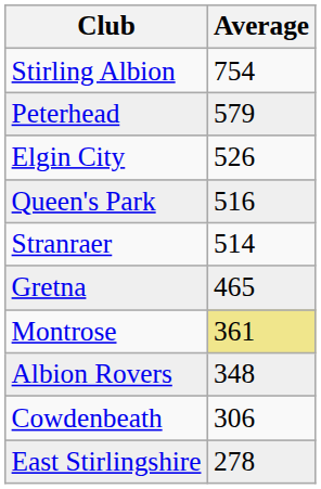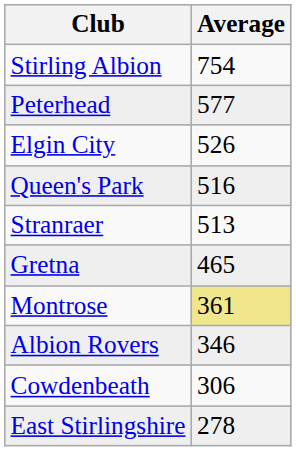Peterhead | Average: 579 -> 577
Stranraer | Average: 514 -> 513
Albion Rovers | Average: 348 -> 346
